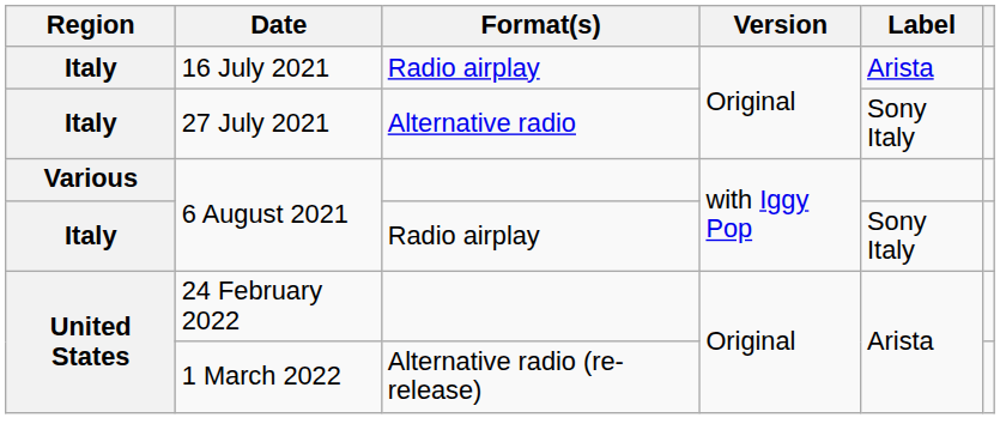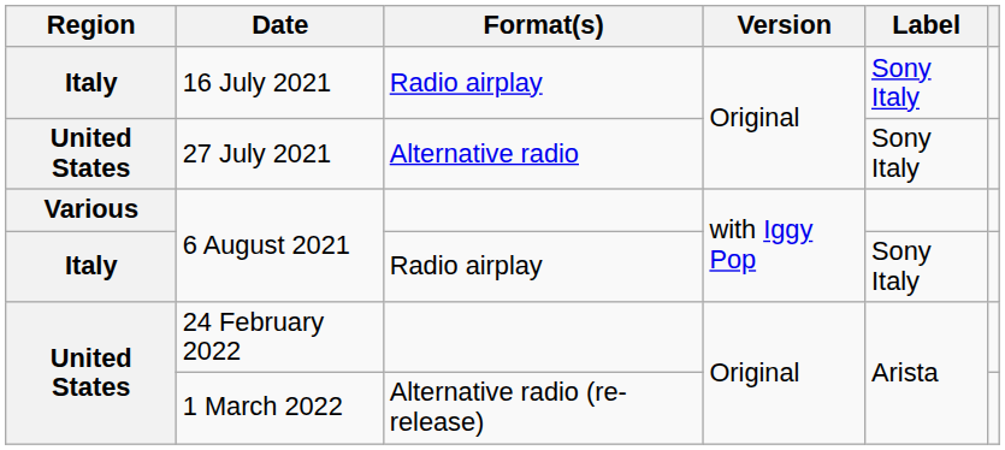16 July 2021 | Label: Arista -> Sony Italy
27 July 2021 | Region: Italy -> United States
